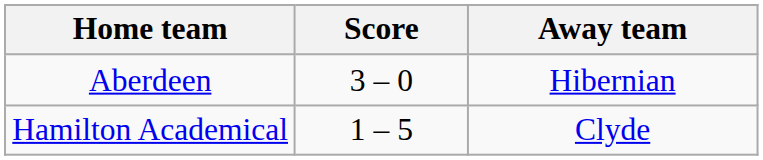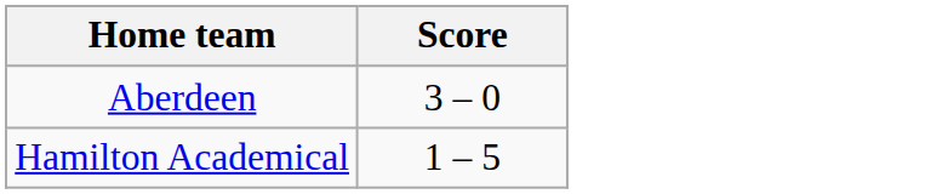- column: Away team | Hibernian | Clyde
